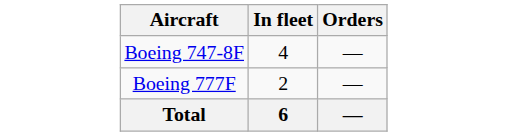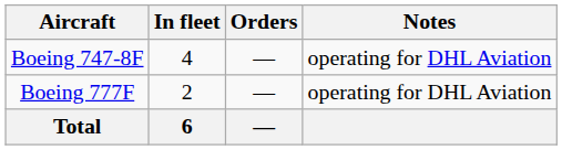+ column: Notes | operating for DHL Aviation | operating for DHL Aviation
